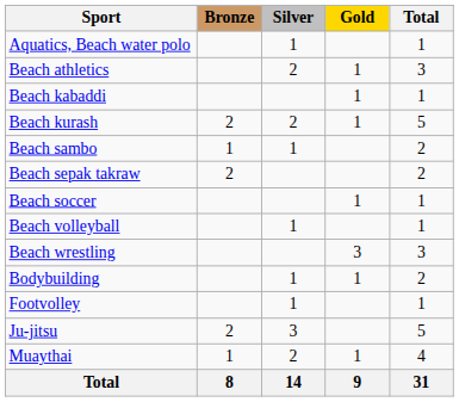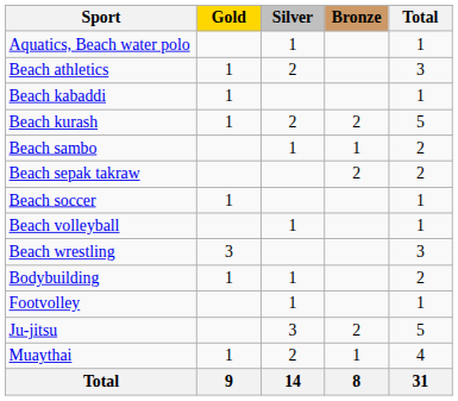columns swapped: Gold <-> Bronze
